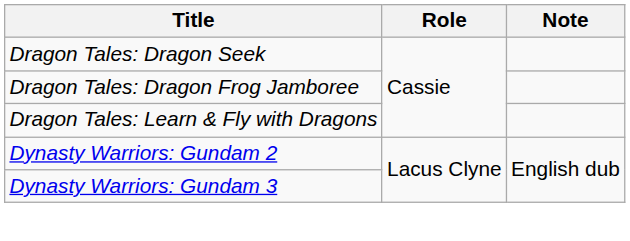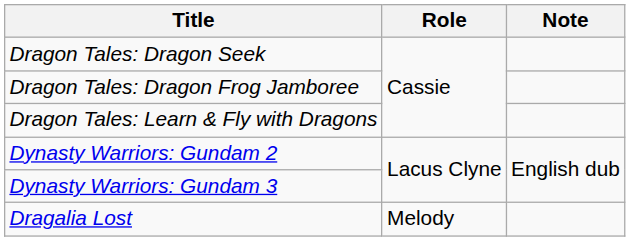+ row: Dragalia Lost | Melody
